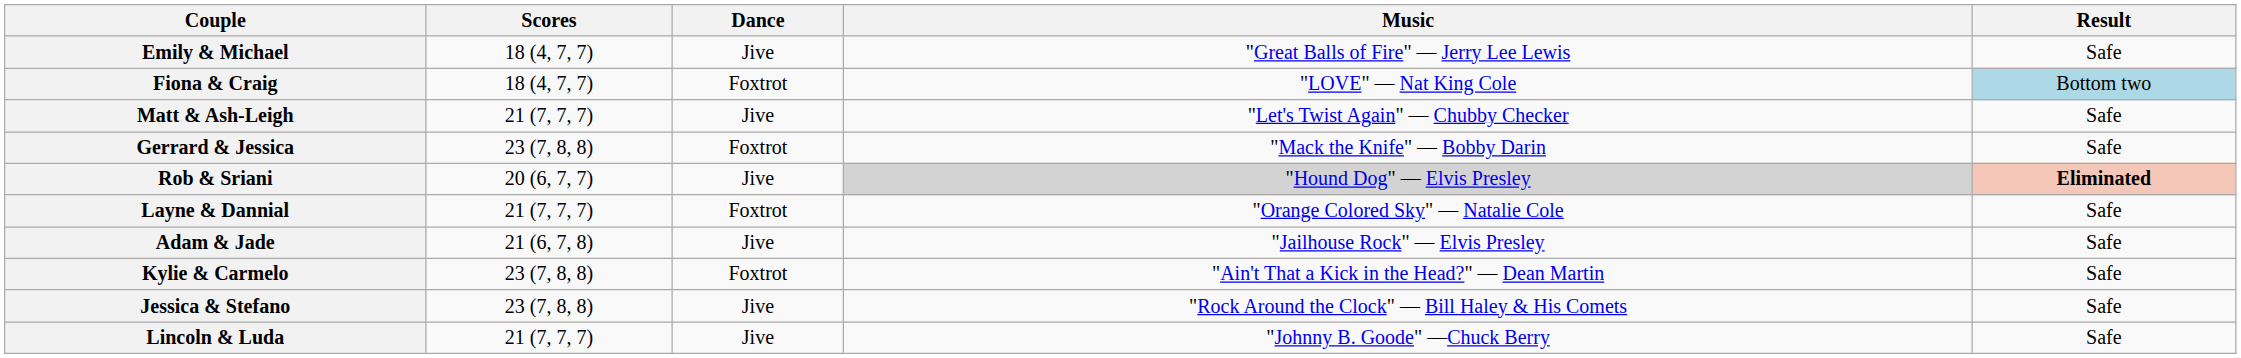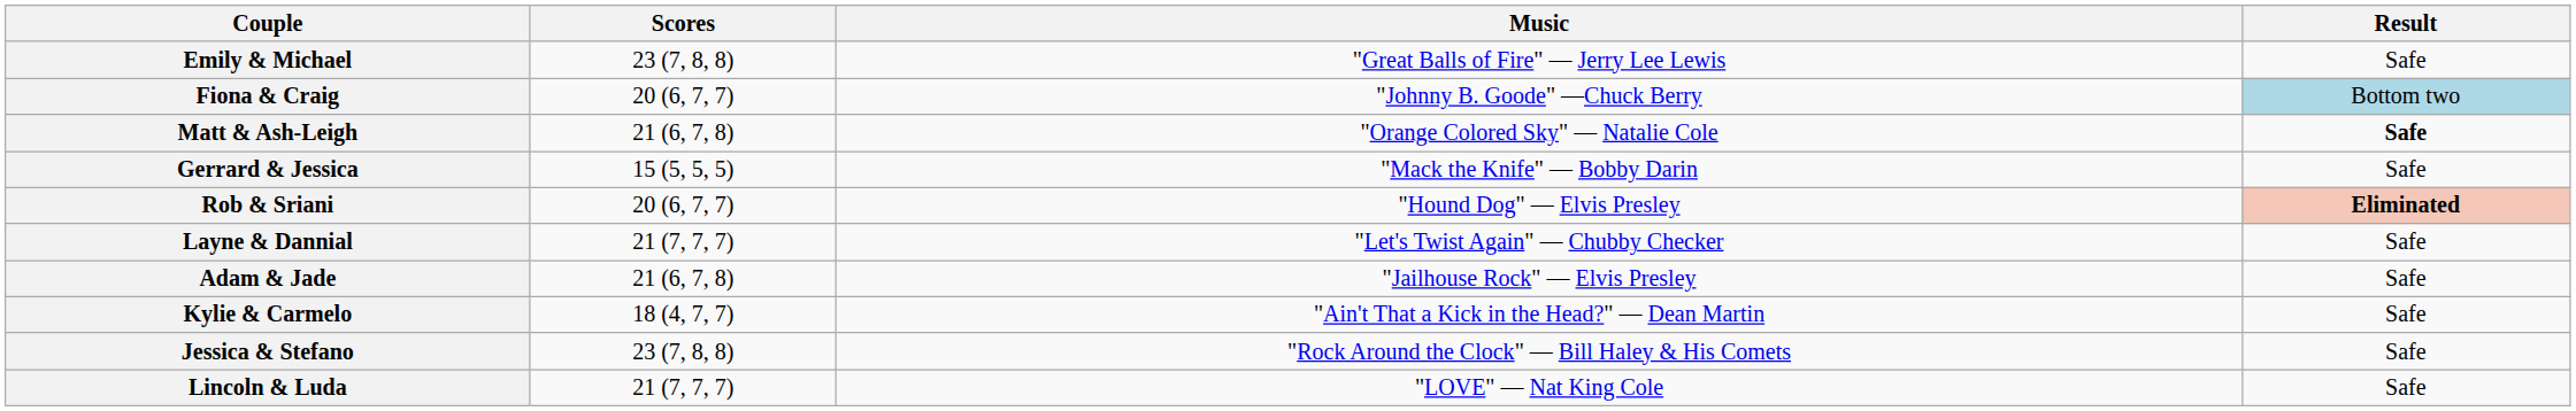- column: Dance | Jive | Foxtrot | Jive | Foxtrot | Jive | Foxtrot | Jive | Foxtrot | Jive | Jive
Emily & Michael | Scores: 18 (4, 7, 7) -> 23 (7, 8, 8)
Fiona & Craig | Scores: 18 (4, 7, 7) -> 20 (6, 7, 7)
Fiona & Craig | Music: "LOVE" — Nat King Cole -> "Johnny B. Goode" —Chuck Berry
Matt & Ash-Leigh | Scores: 21 (7, 7, 7) -> 21 (6, 7, 8)
Matt & Ash-Leigh | Music: "Let's Twist Again" — Chubby Checker -> "Orange Colored Sky" — Natalie Cole
Matt & Ash-Leigh | Result: normal -> bold
Gerrard & Jessica | Scores: 23 (7, 8, 8) -> 15 (5, 5, 5)
Rob & Sriani | Music: lightgrey background -> no background
Layne & Dannial | Music: "Orange Colored Sky" — Natalie Cole -> "Let's Twist Again" — Chubby Checker
Kylie & Carmelo | Scores: 23 (7, 8, 8) -> 18 (4, 7, 7)
Lincoln & Luda | Music: "Johnny B. Goode" —Chuck Berry -> "LOVE" — Nat King Cole
